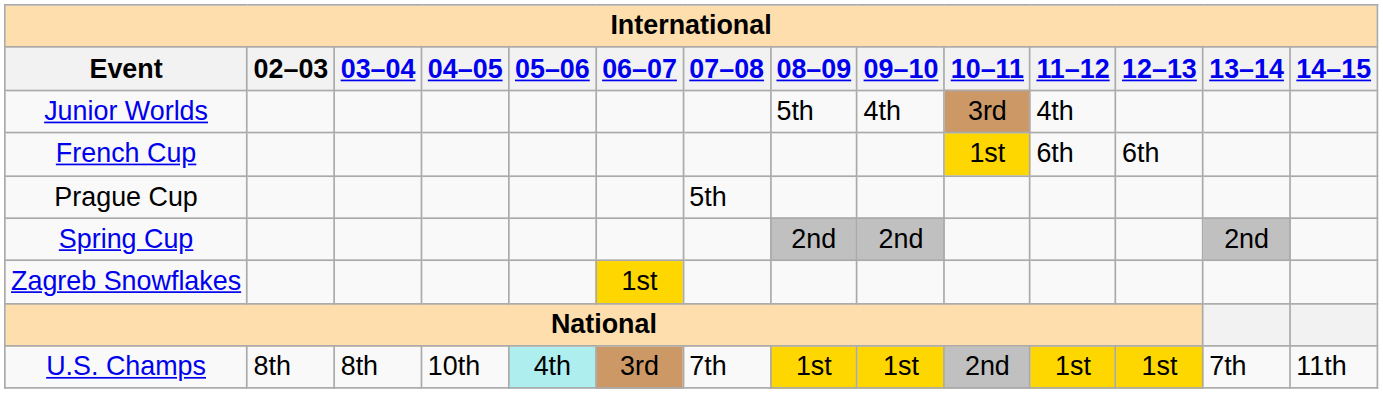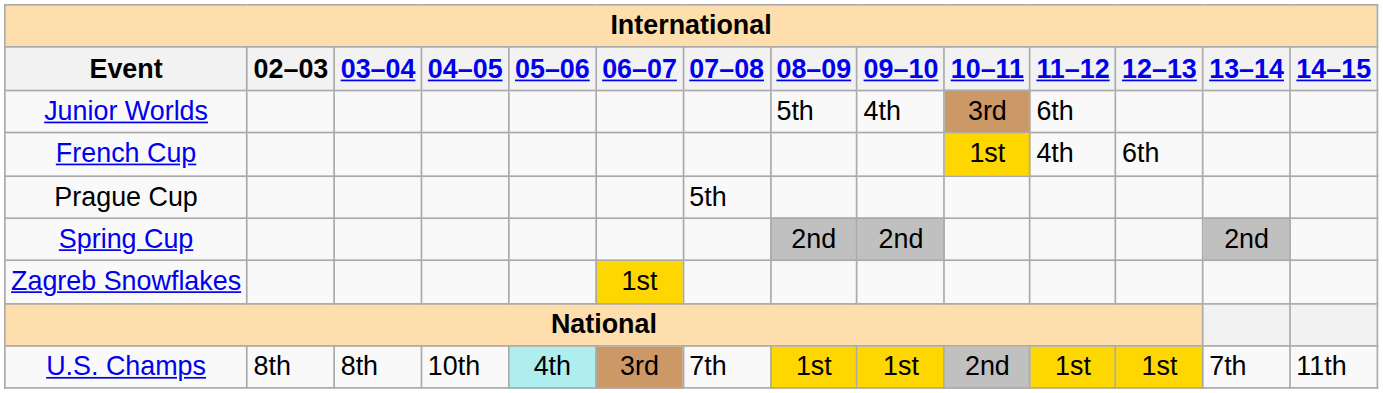Junior Worlds | 11–12: 4th -> 6th
French Cup | 11–12: 6th -> 4th
